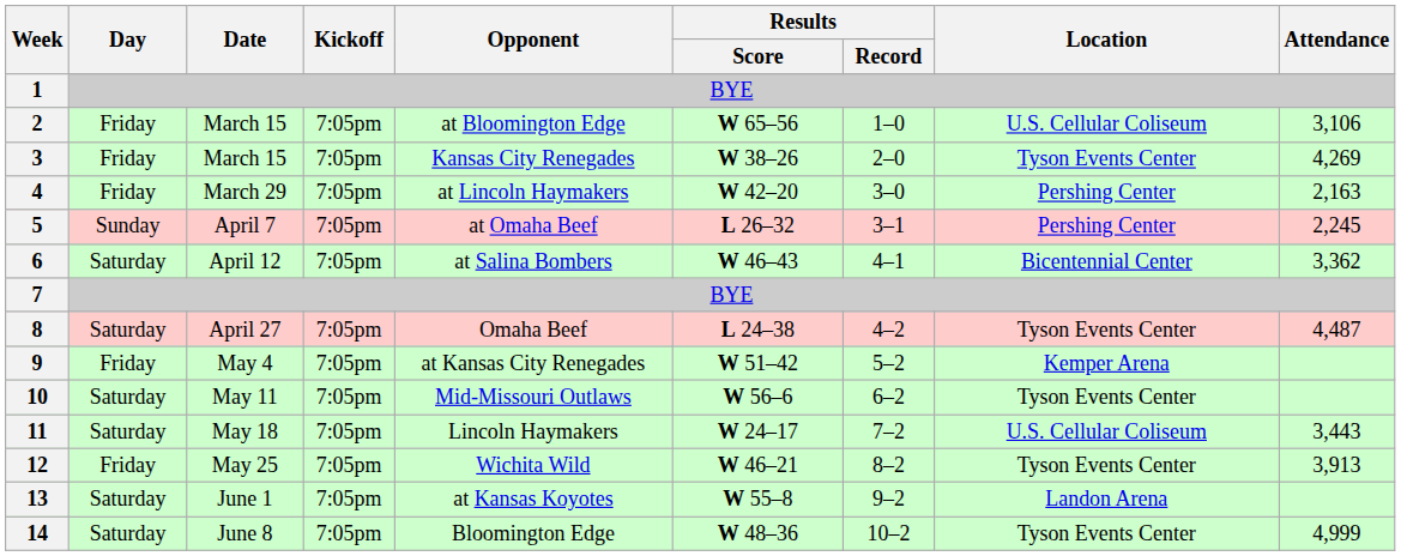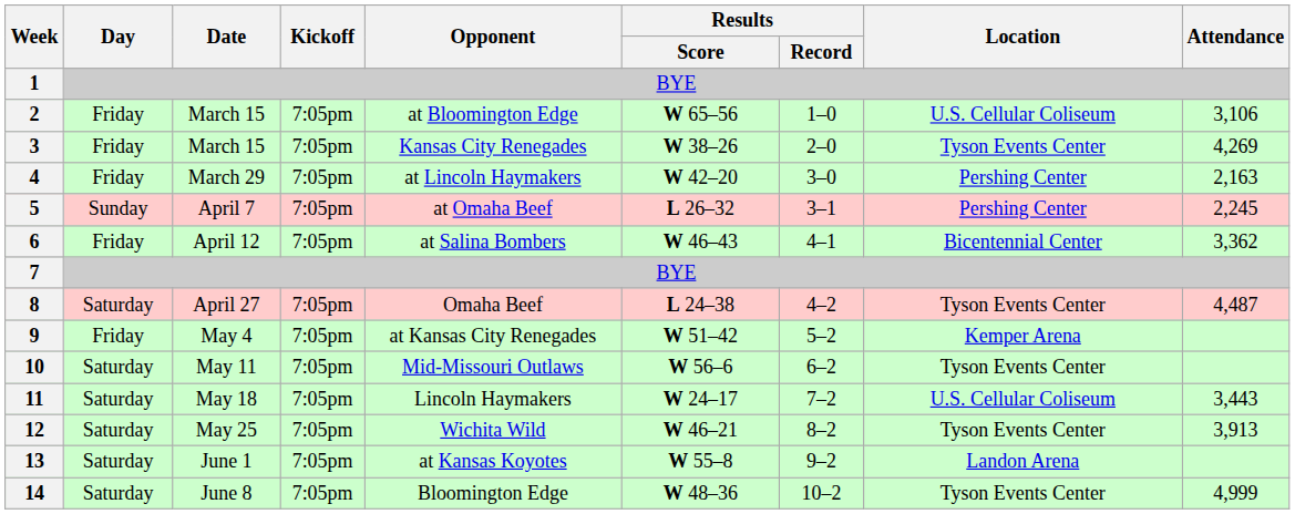6 | Day: Saturday -> Friday
12 | Day: Friday -> Saturday
